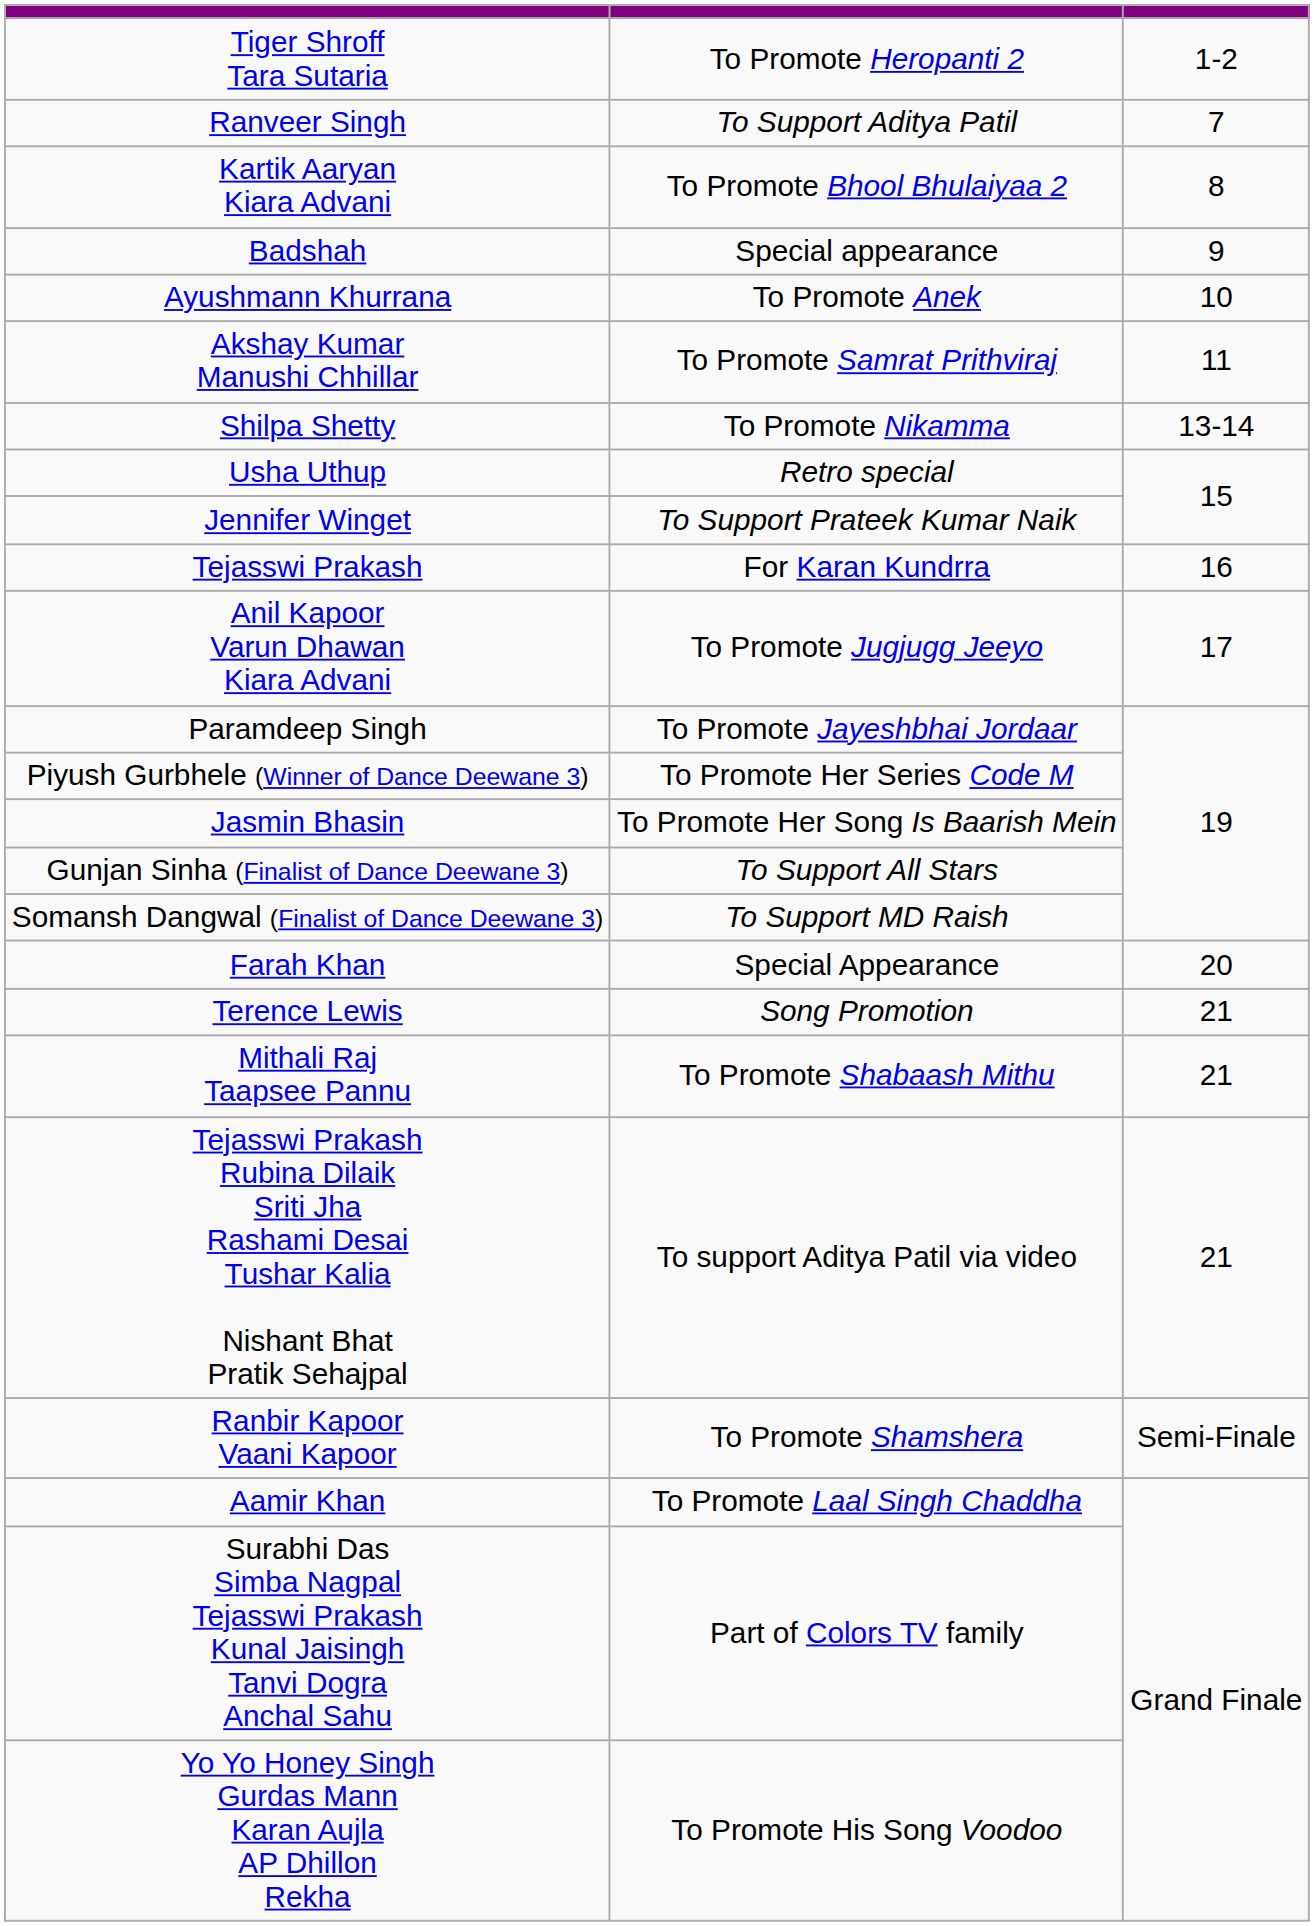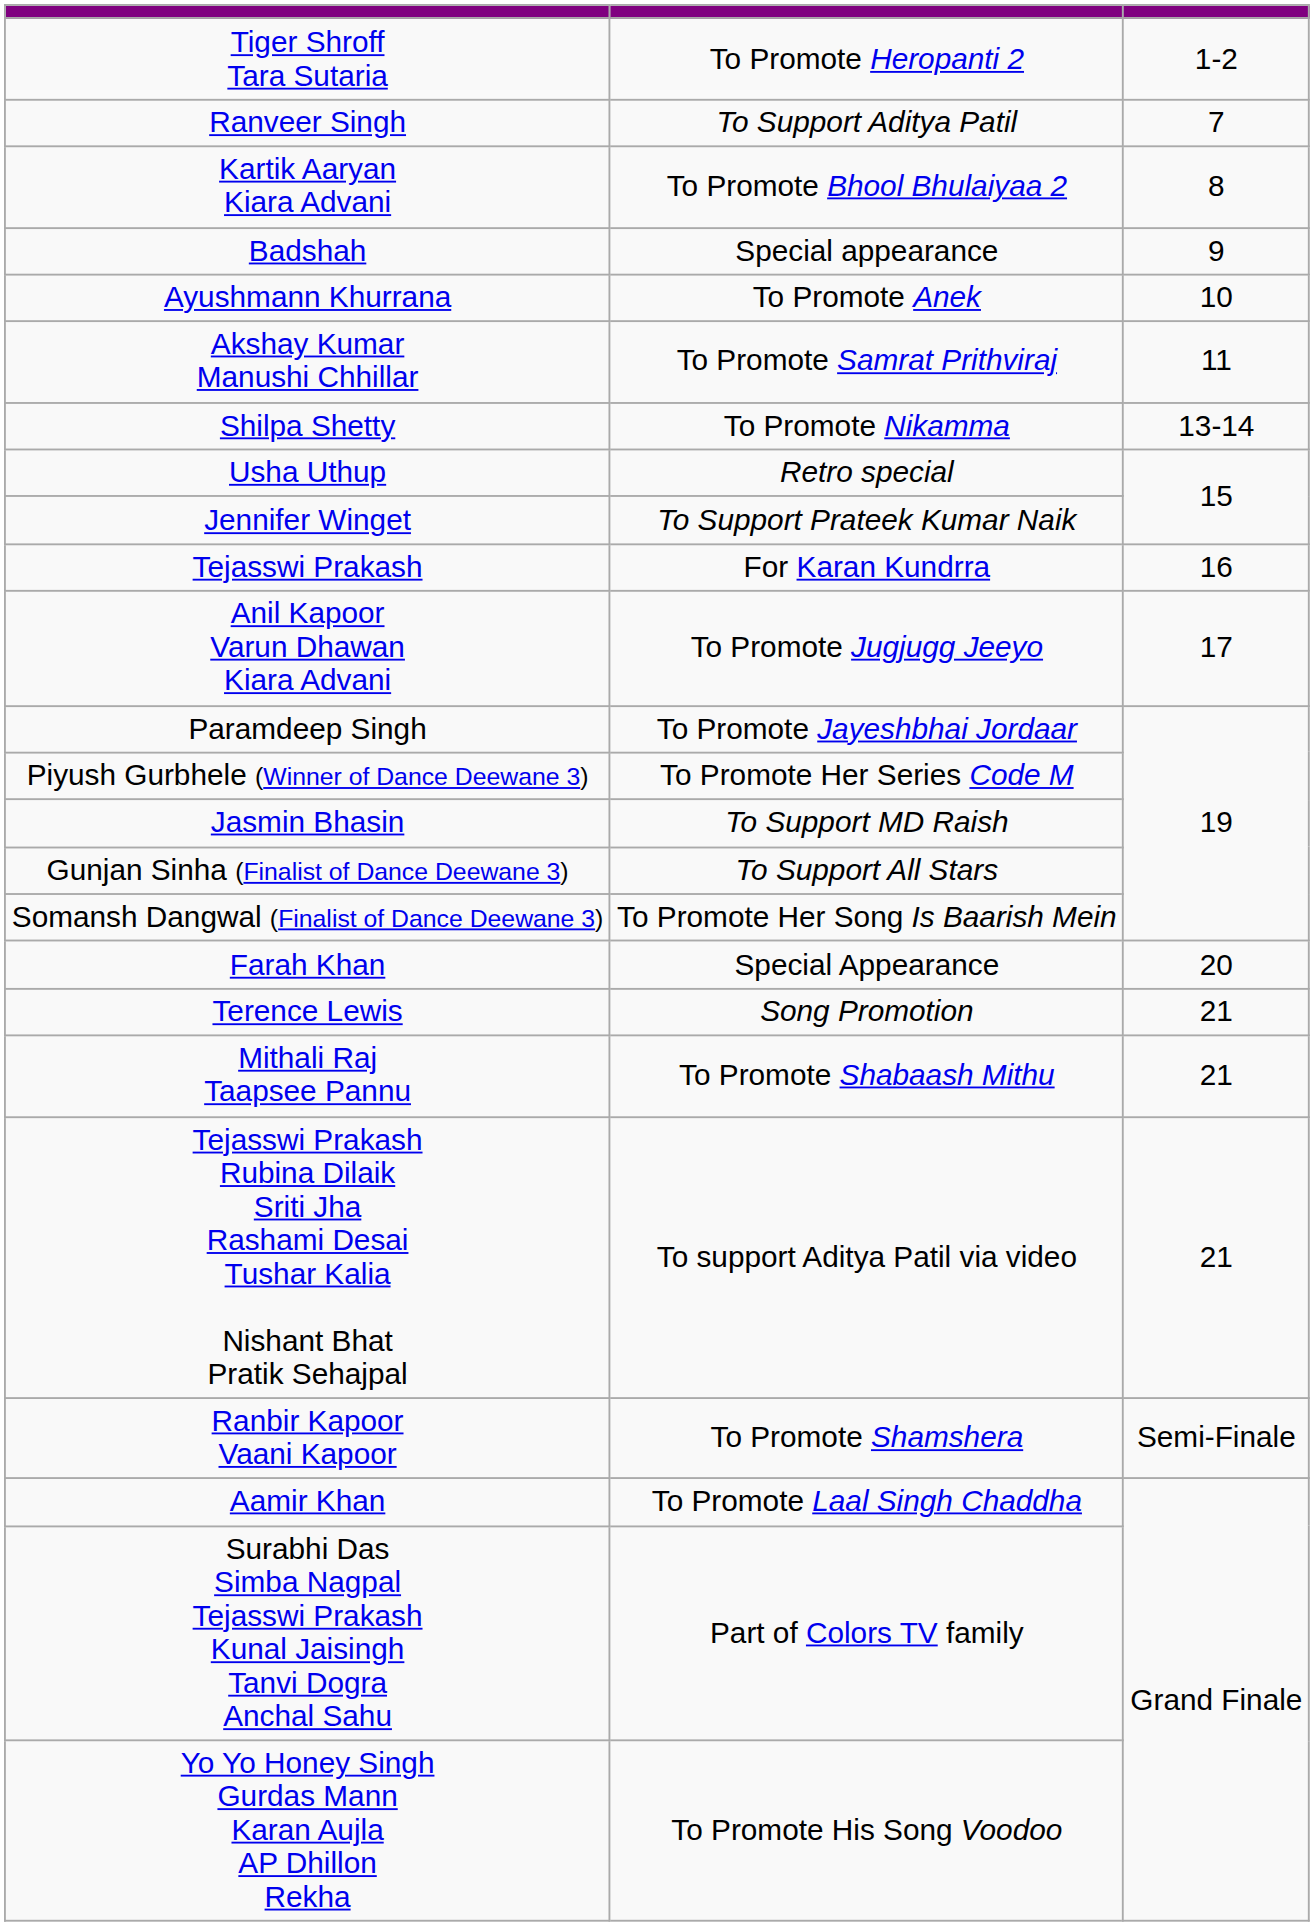Jasmin Bhasin | column 2: To Promote Her Song Is Baarish Mein -> To Support MD Raish
Somansh Dangwal (Finalist of Dance Deewane 3) | column 2: To Support MD Raish -> To Promote Her Song Is Baarish Mein
